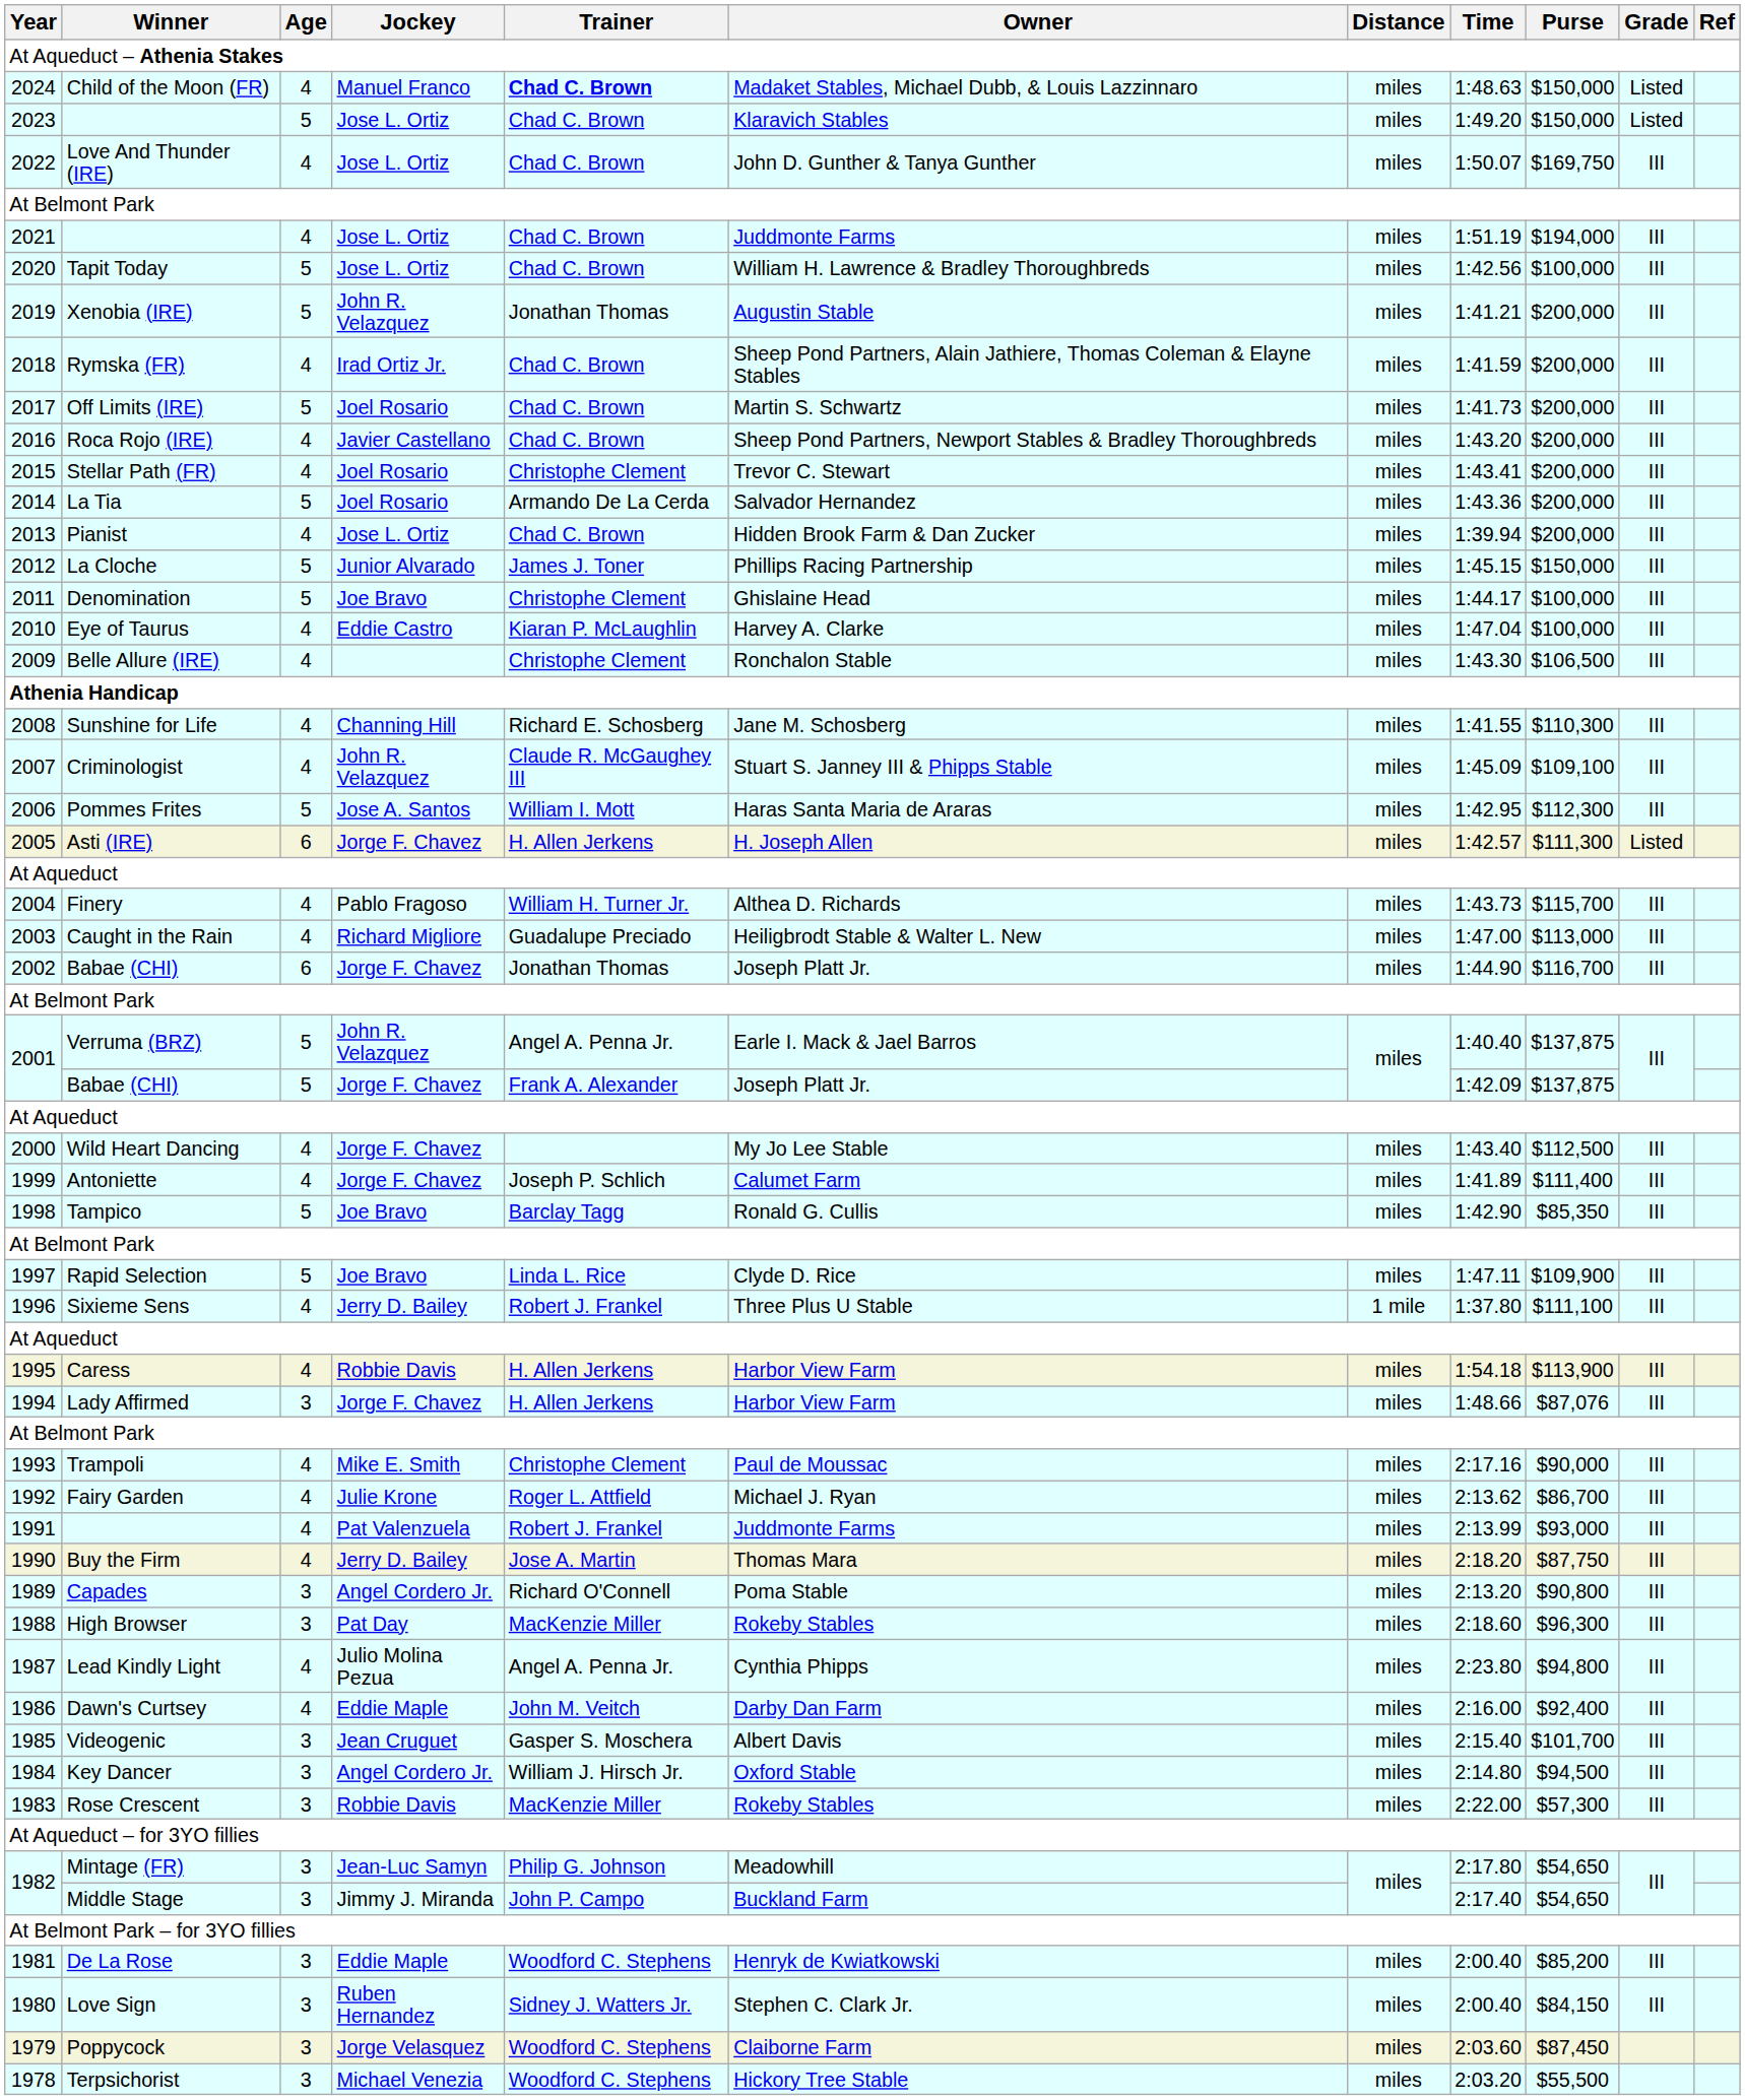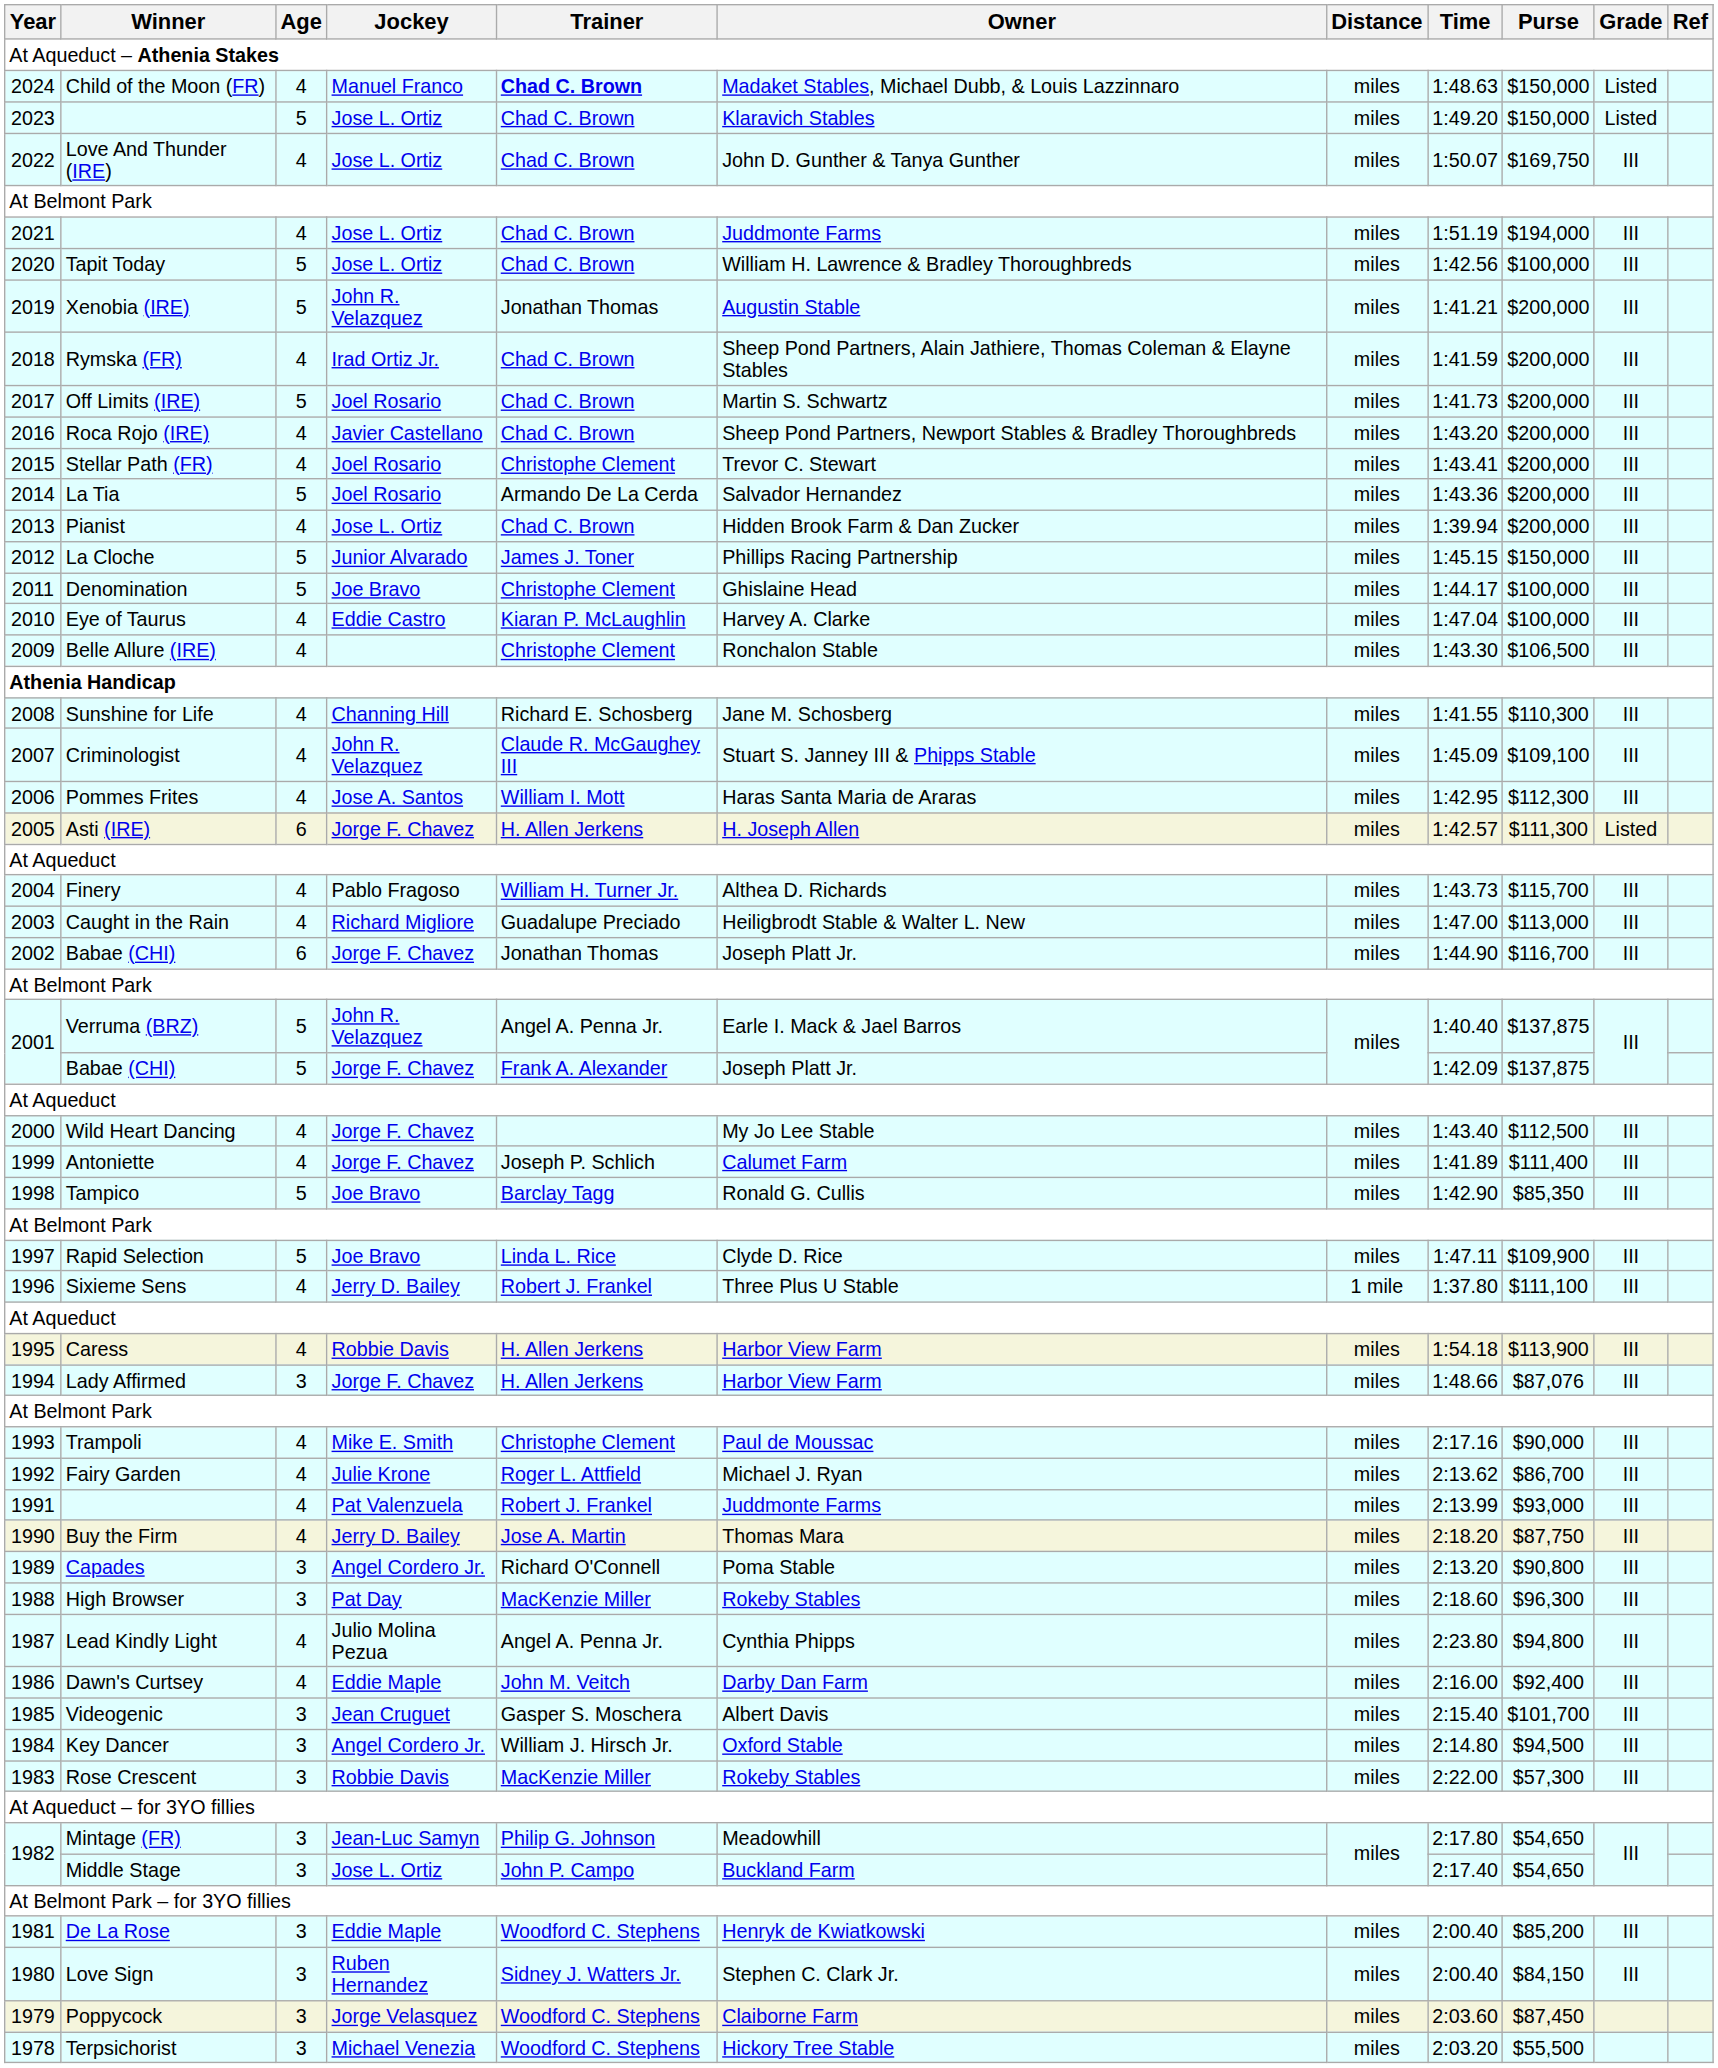2006 | Age: 5 -> 4
1982 / Middle Stage | Jockey: Jimmy J. Miranda -> Jose L. Ortiz
